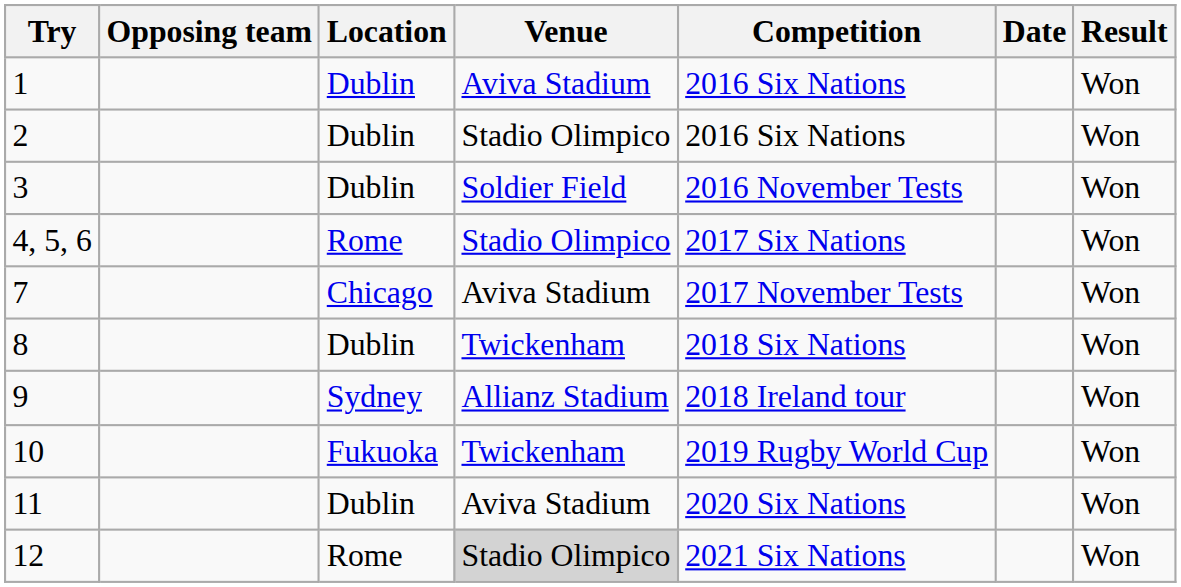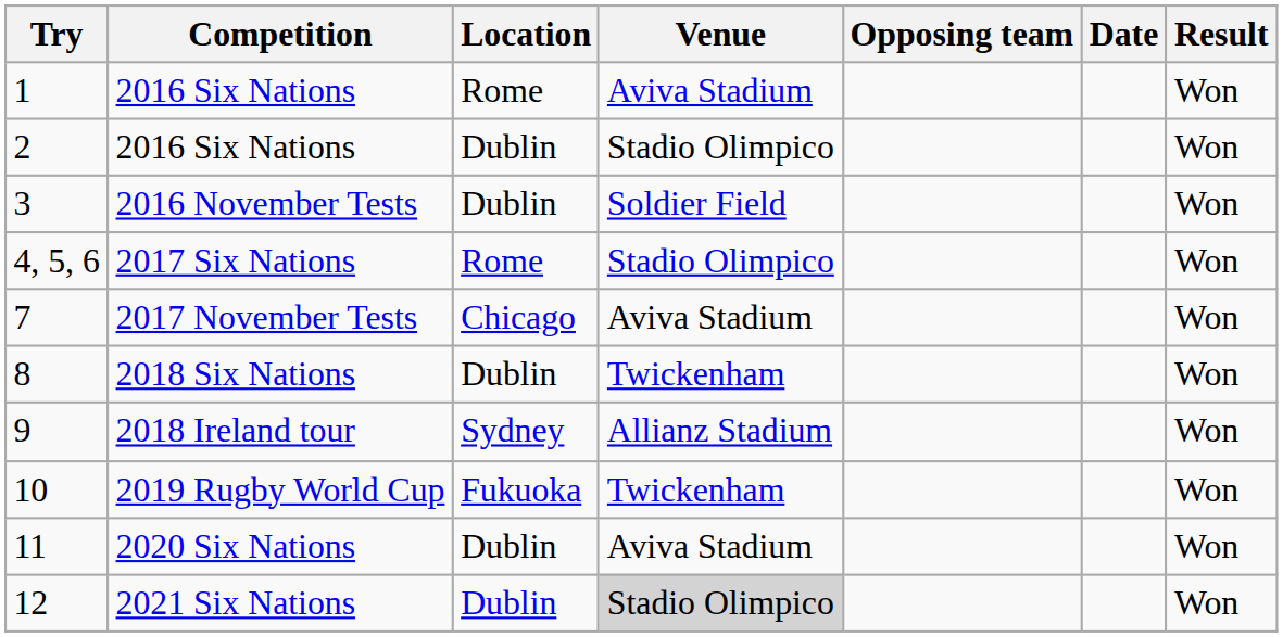columns swapped: Opposing team <-> Competition
1 | Location: Dublin -> Rome
12 | Location: Rome -> Dublin
